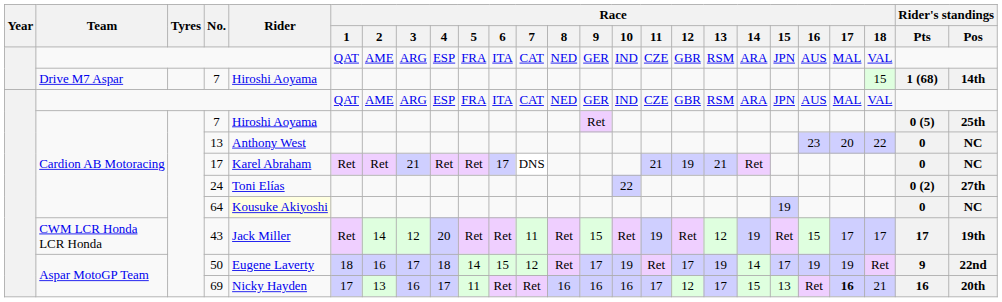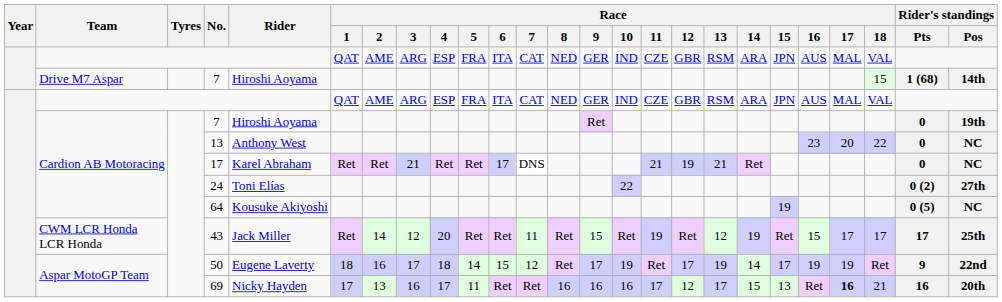Cardion AB Motoracing / 7 | Rider's standings / Pts: 0 (5) -> 0
Cardion AB Motoracing / 7 | Rider's standings / Pos: 25th -> 19th
64 | Rider: lightyellow background -> no background
64 | Rider's standings / Pts: 0 -> 0 (5)
43 | Rider's standings / Pos: 19th -> 25th
